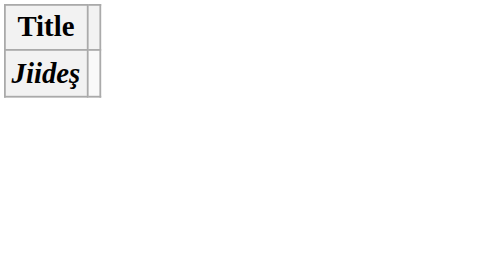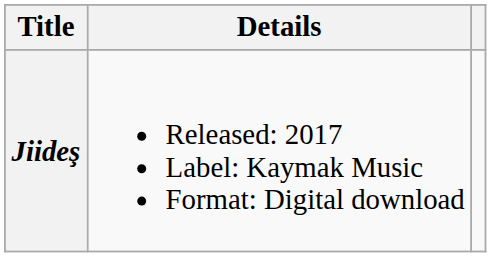+ column: Details | Released: 2017 Label: Kaymak Music Format: Digital download
